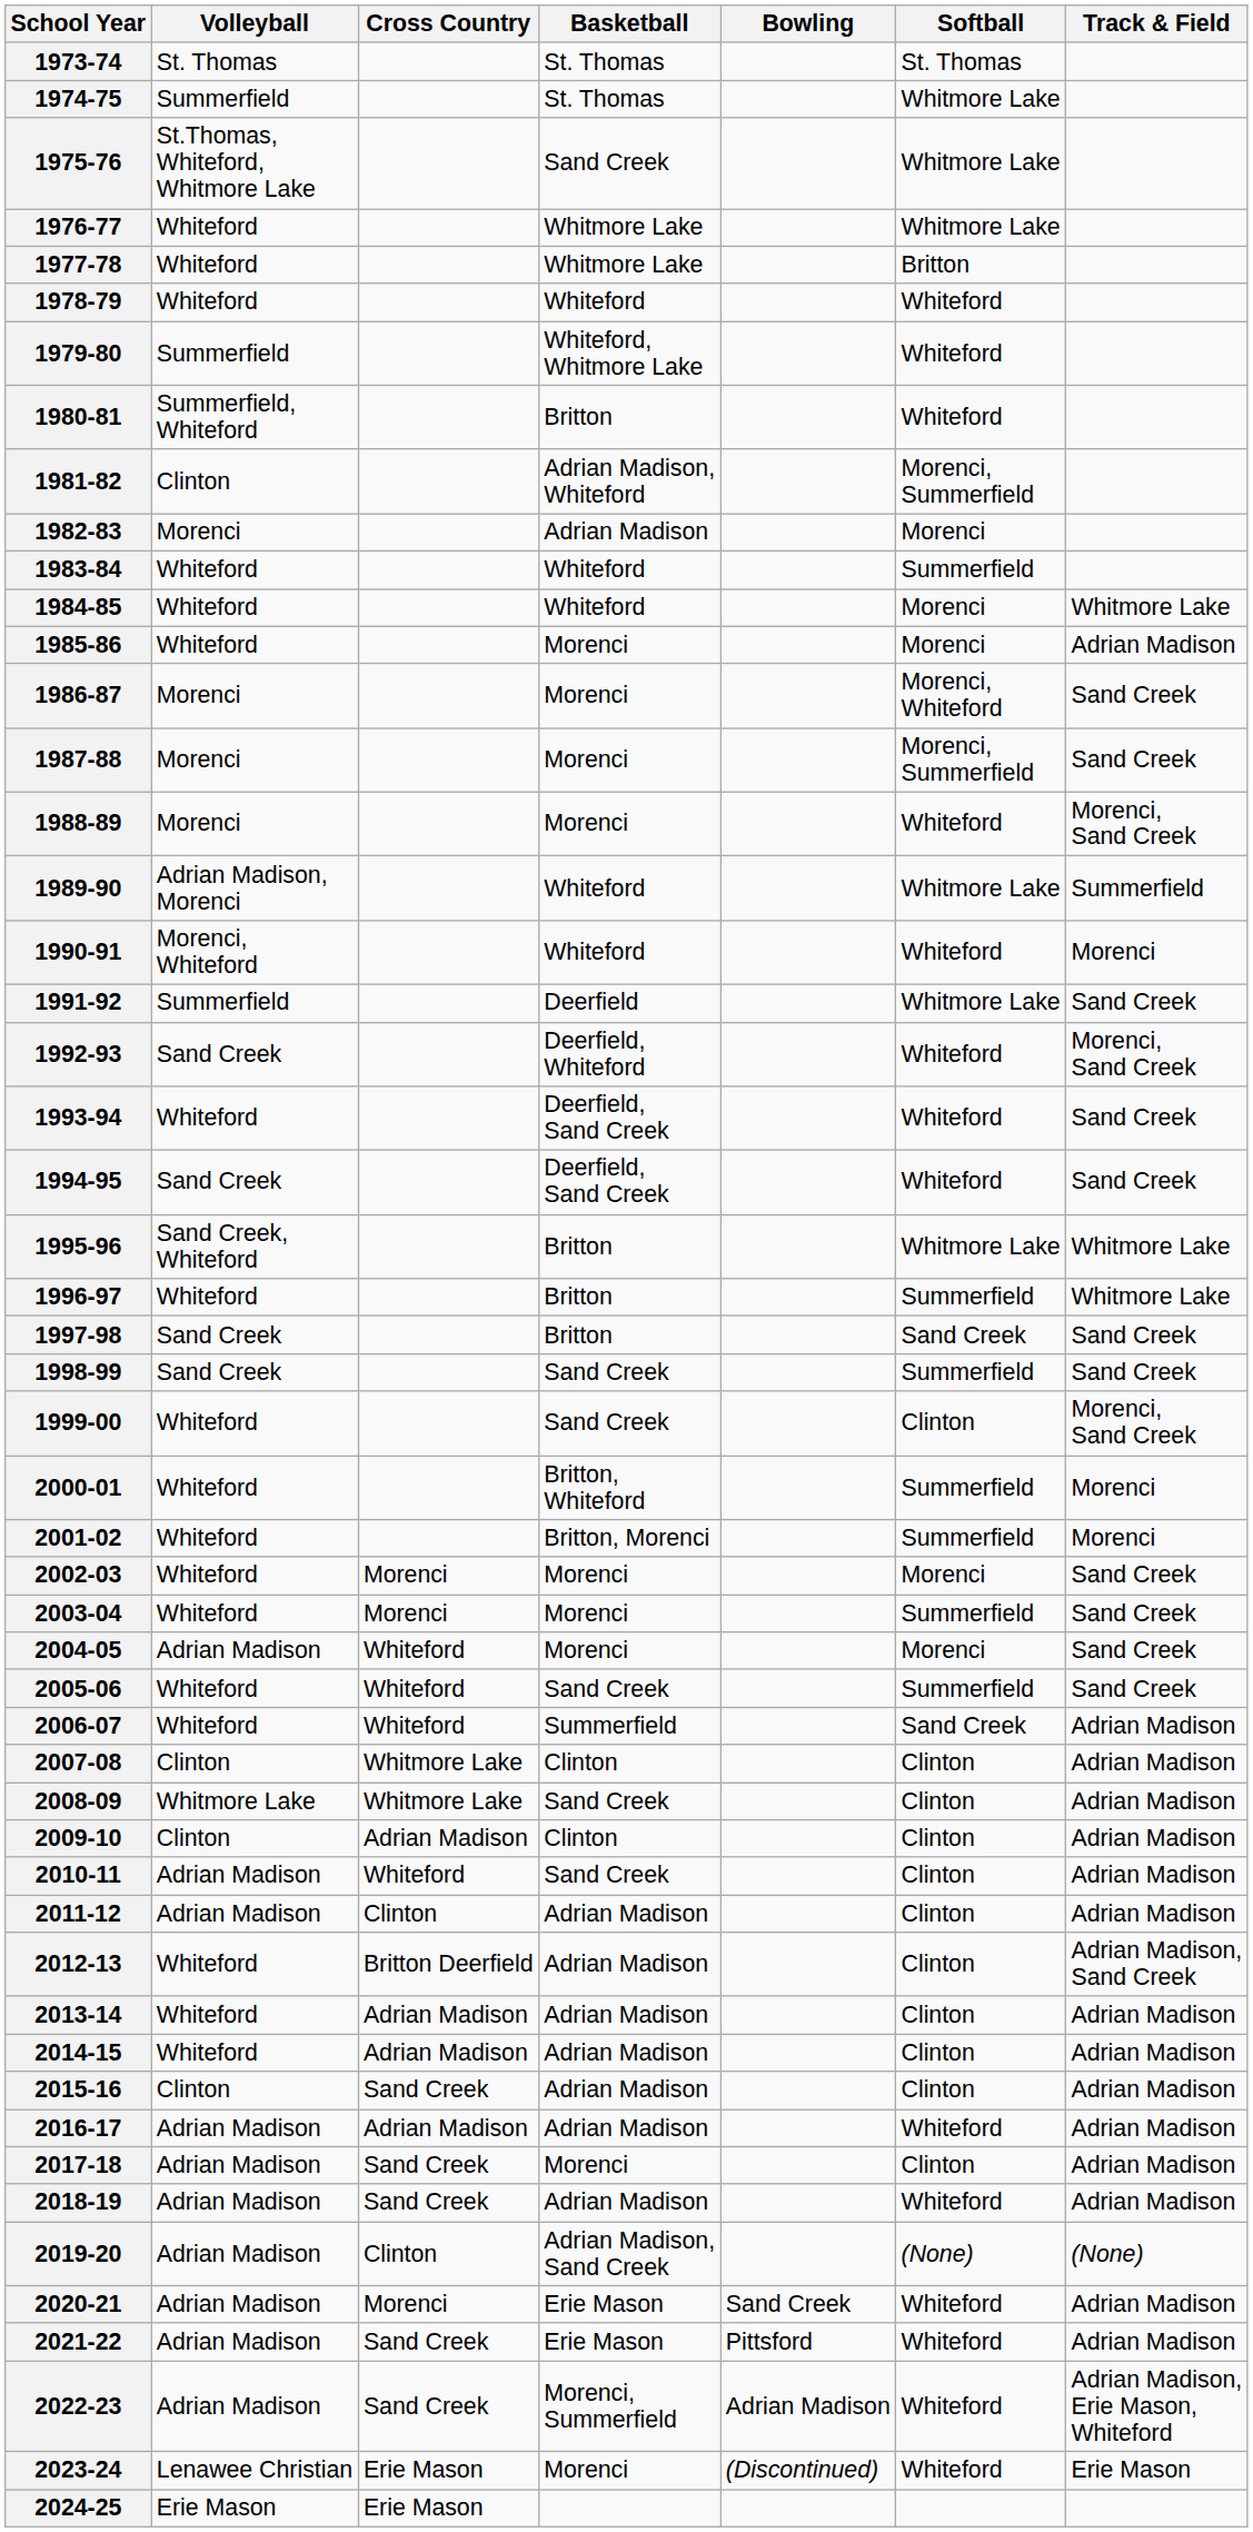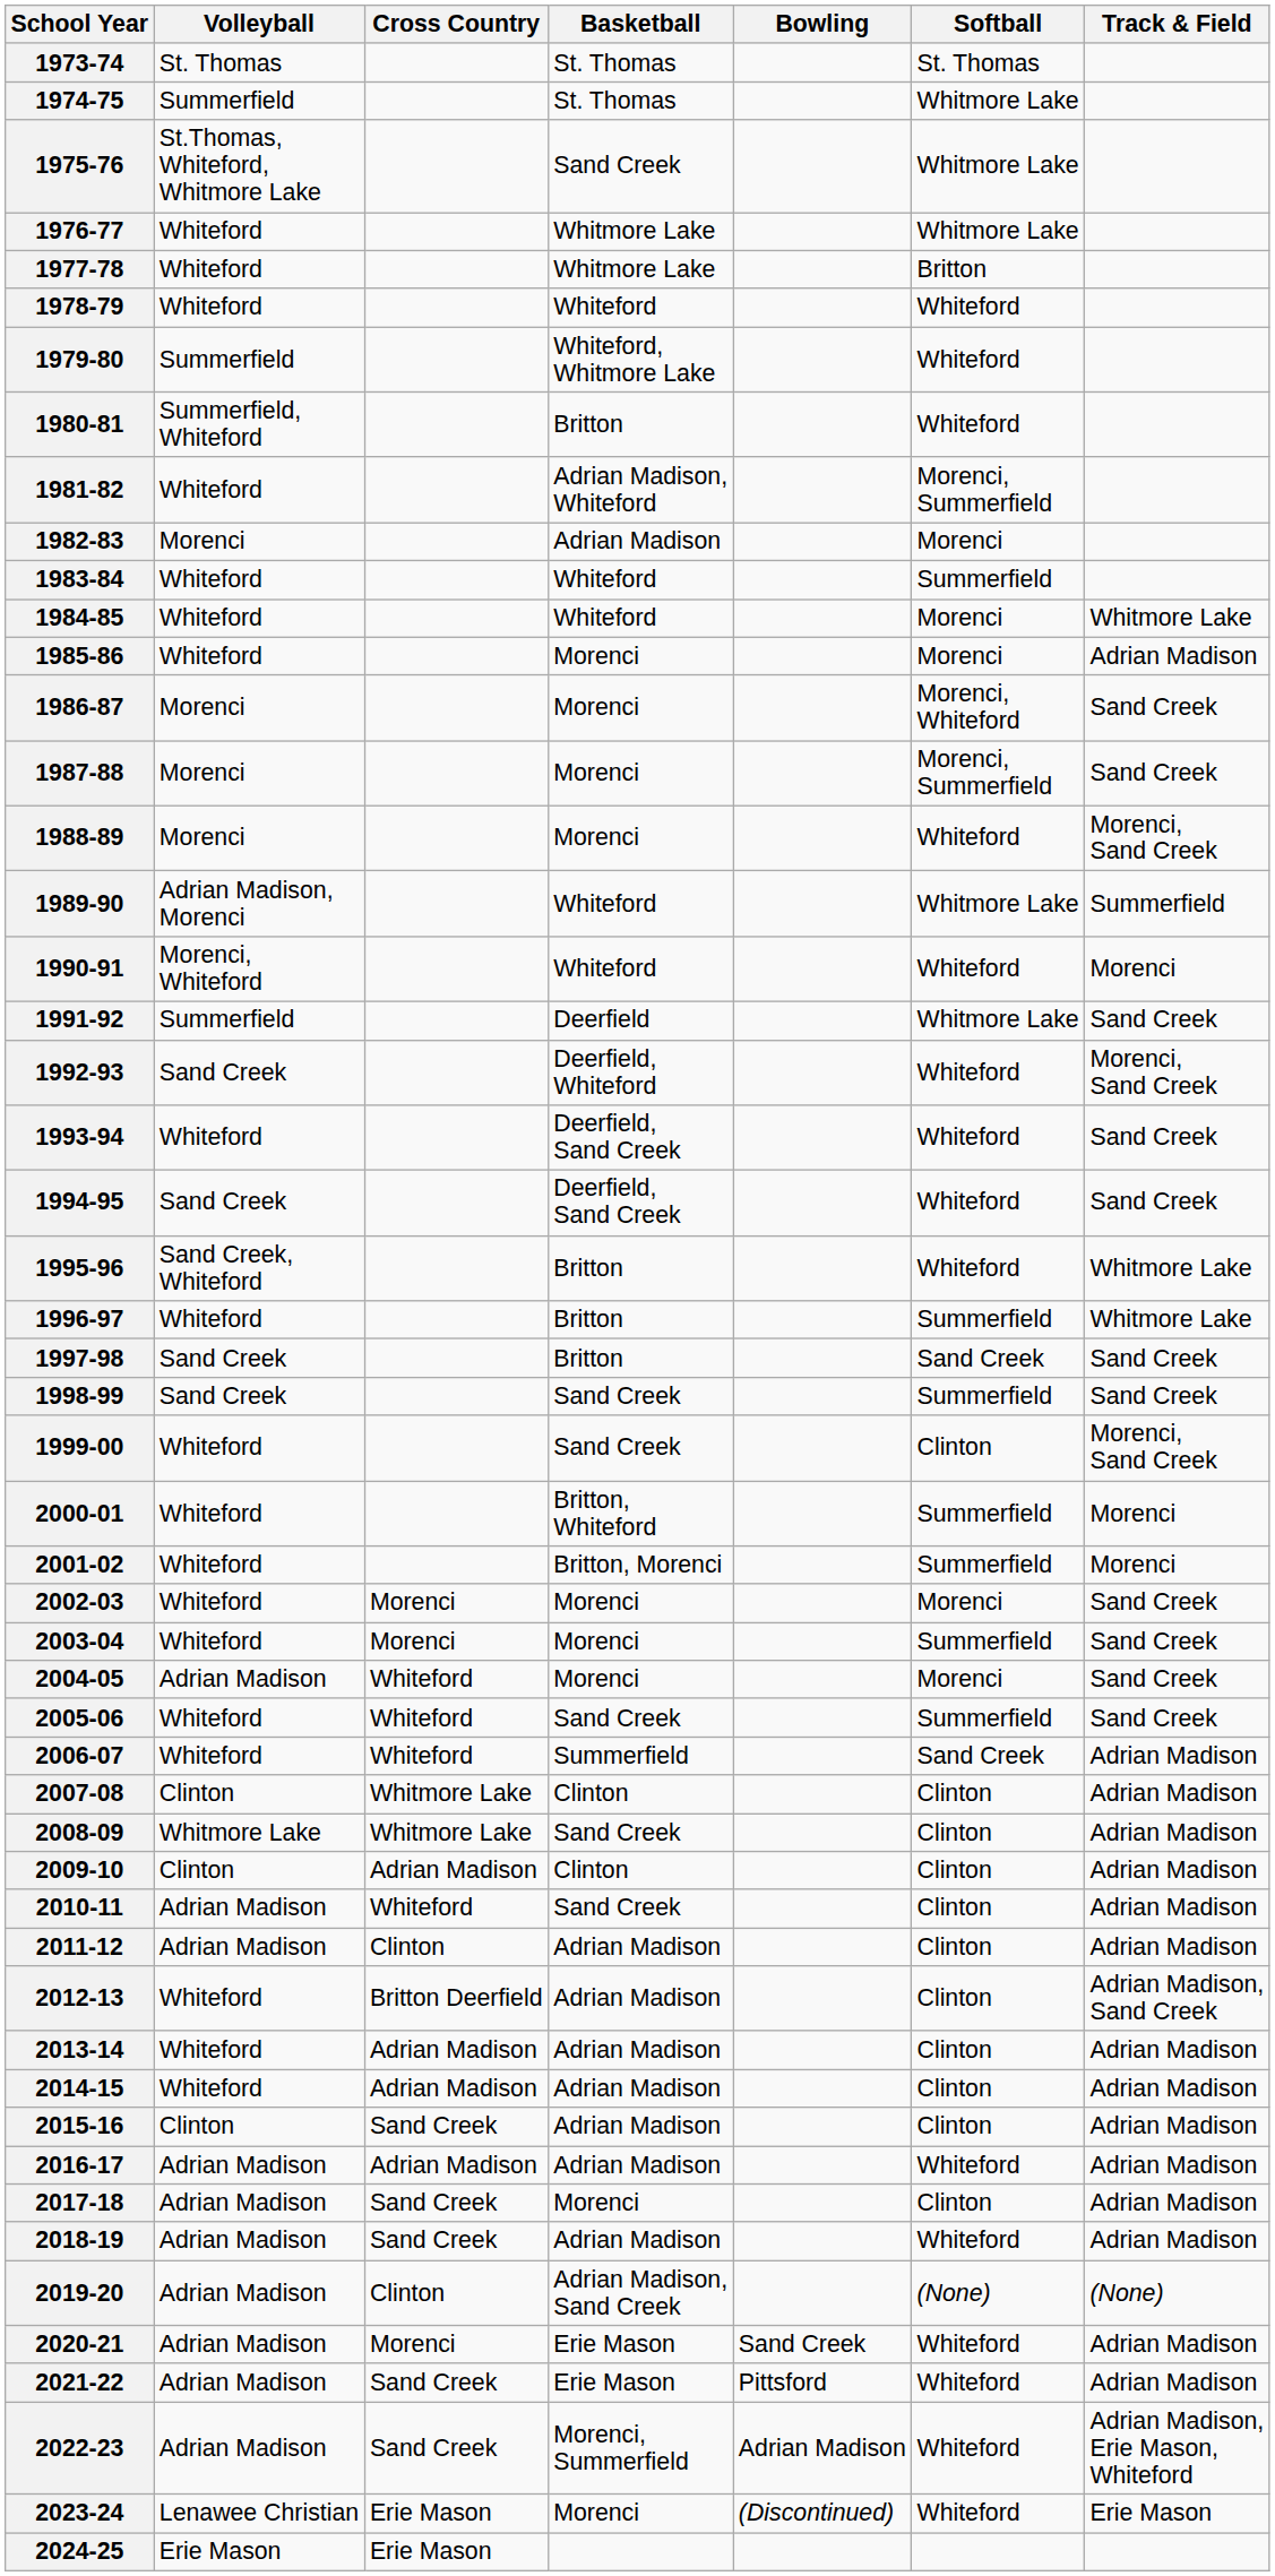1981-82 | Volleyball: Clinton -> Whiteford
1995-96 | Softball: Whitmore Lake -> Whiteford
